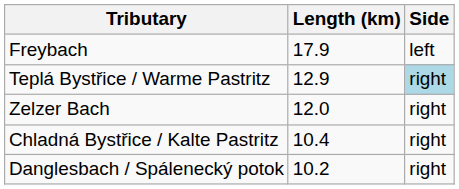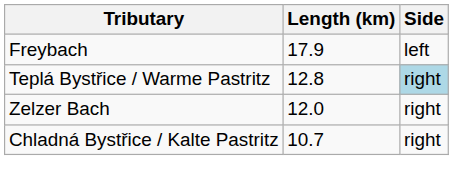Teplá Bystřice / Warme Pastritz | Length (km): 12.9 -> 12.8
Chladná Bystřice / Kalte Pastritz | Length (km): 10.4 -> 10.7
- row: Danglesbach / Spálenecký potok | 10.2 | right
